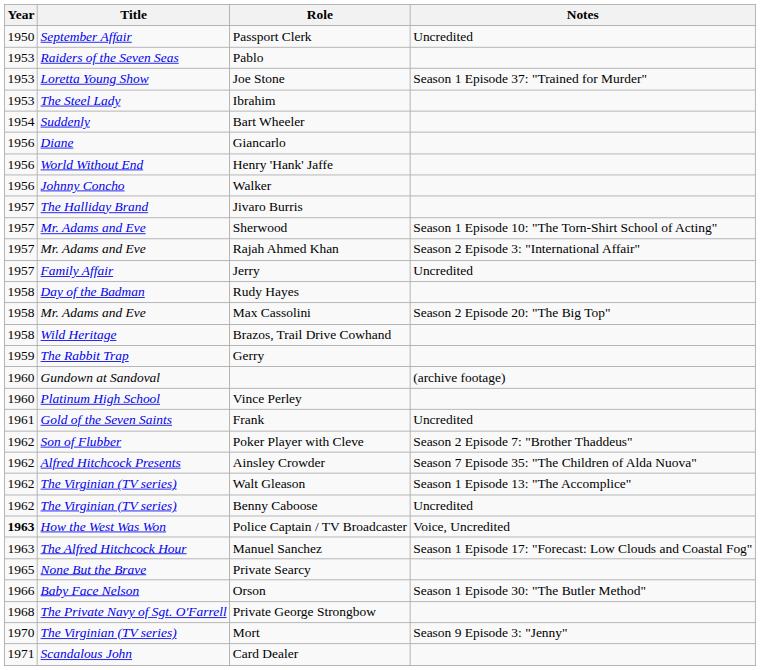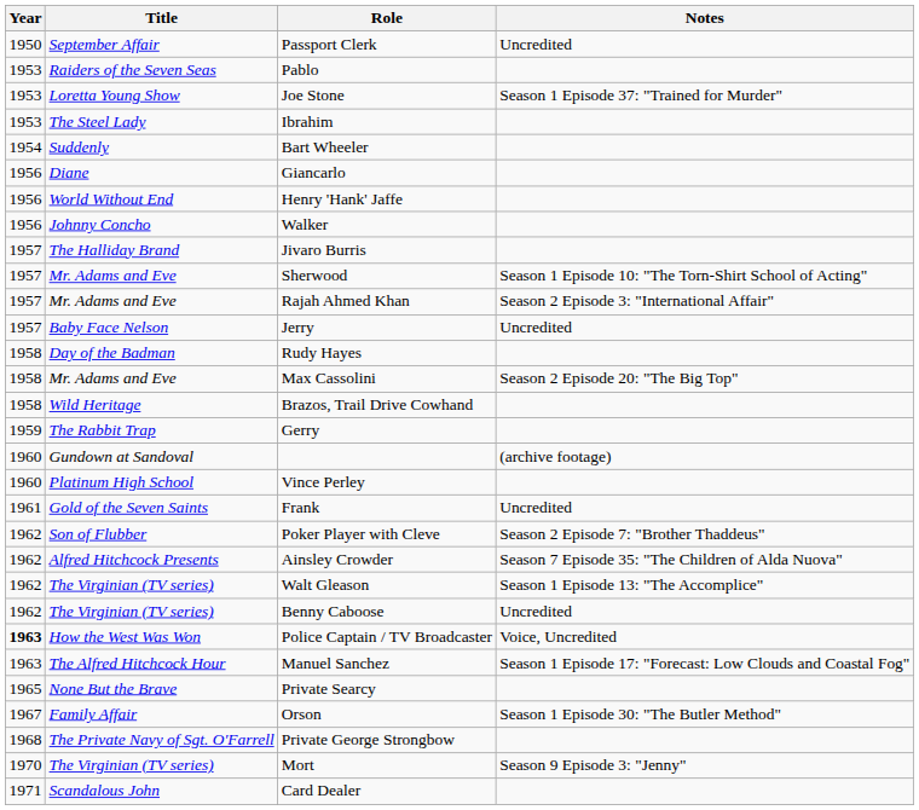Jerry | Title: Family Affair -> Baby Face Nelson
Orson | Year: 1966 -> 1967
Orson | Title: Baby Face Nelson -> Family Affair
